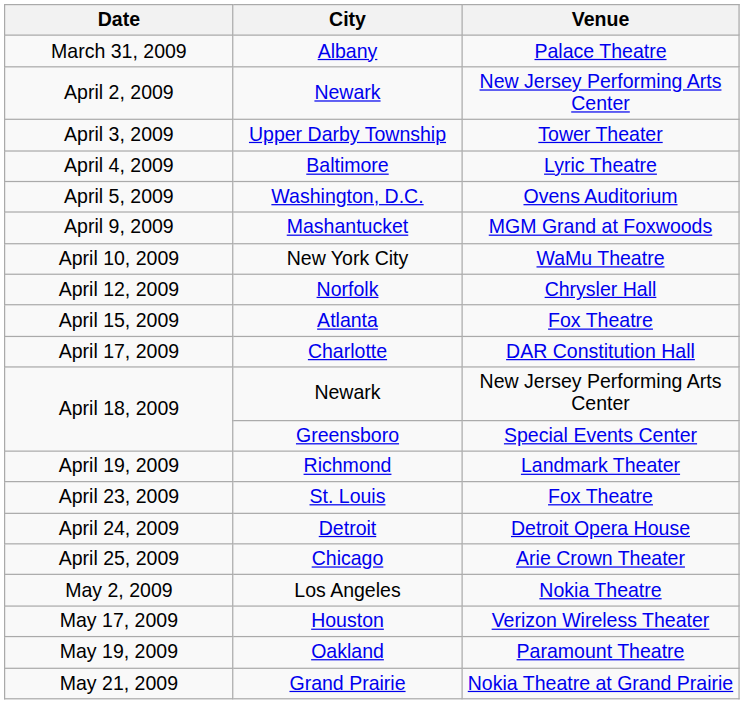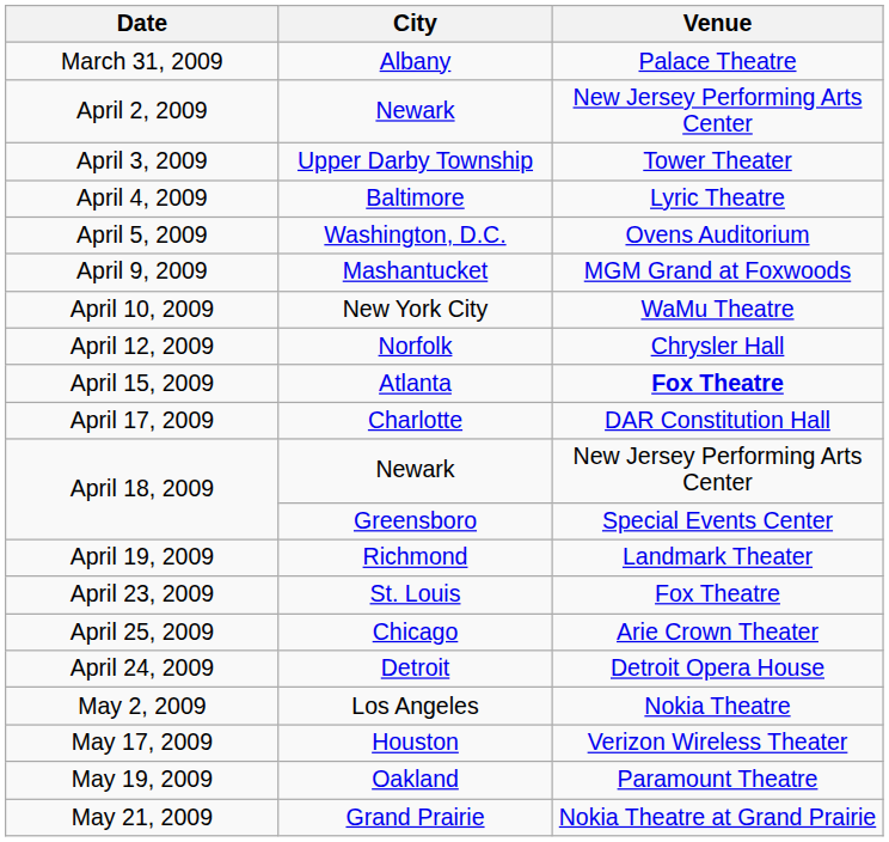April 15, 2009 | Venue: normal -> bold
rows swapped: April 24, 2009 <-> April 25, 2009
